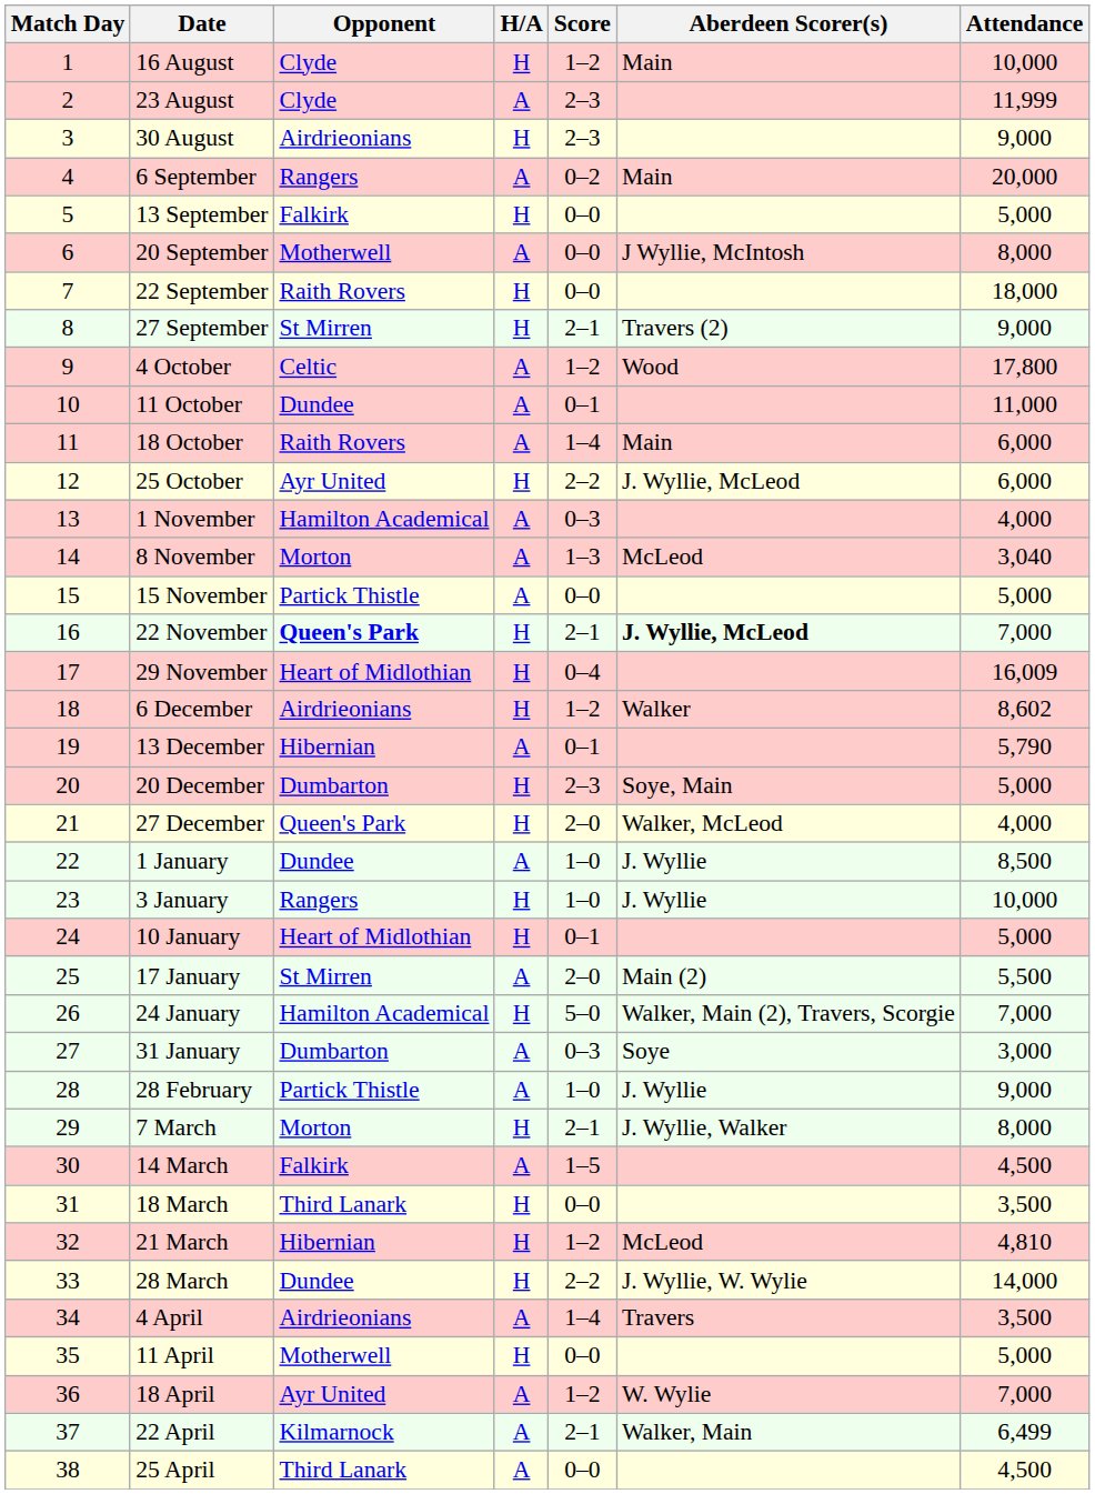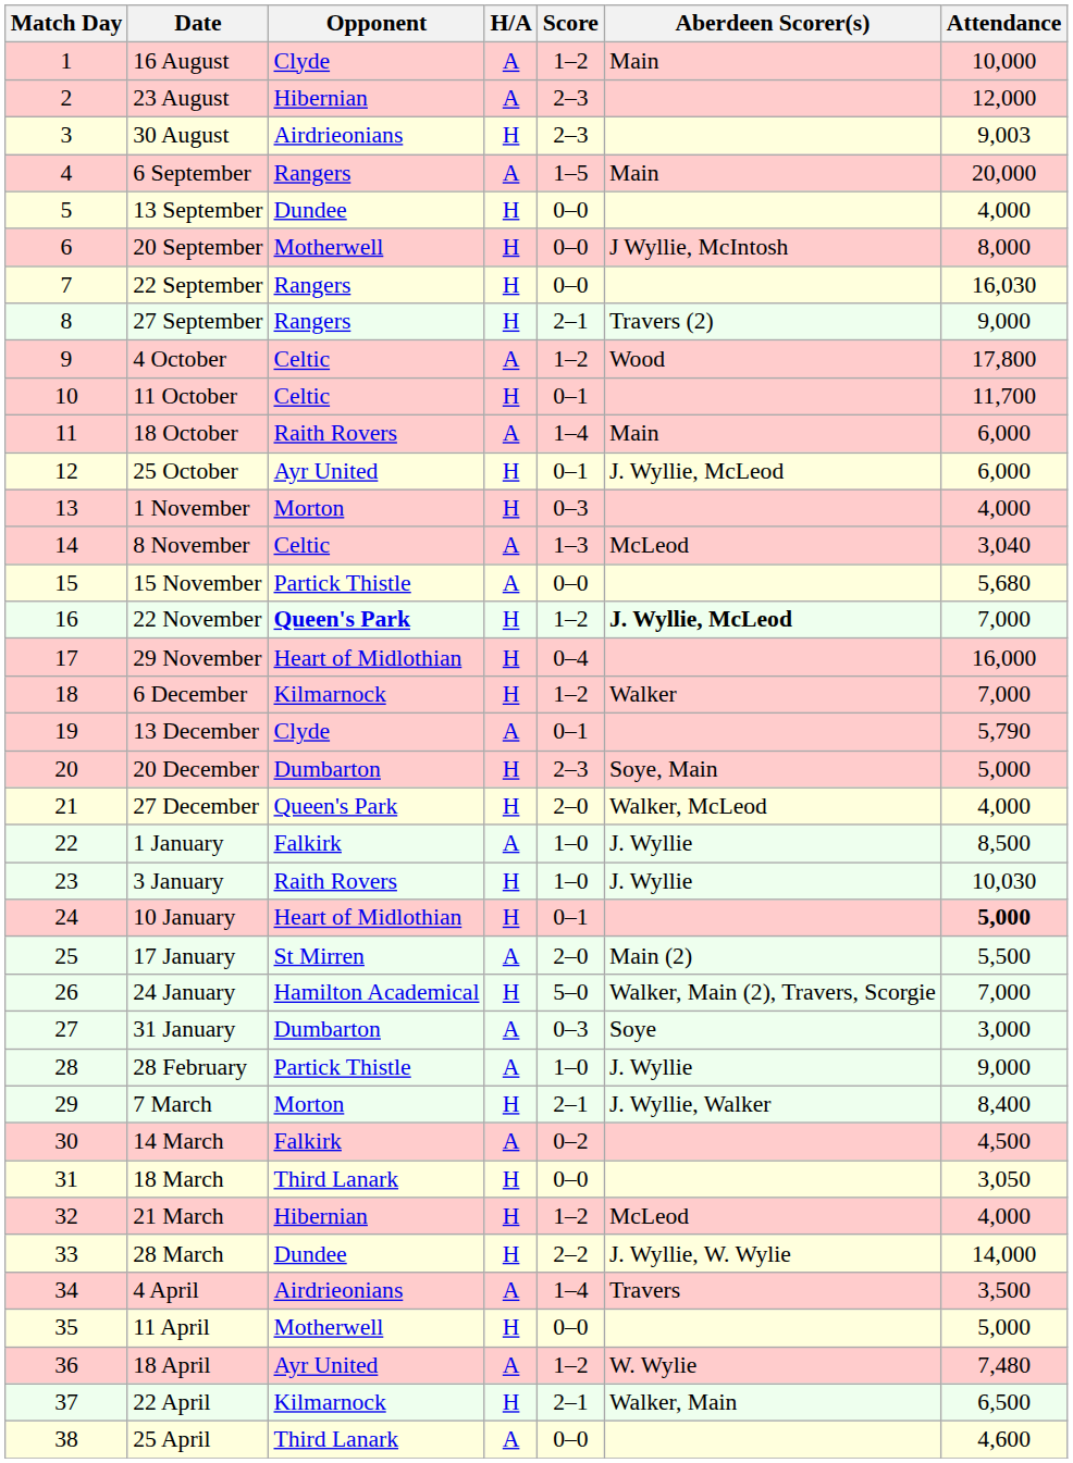16 August | H/A: H -> A
23 August | Opponent: Clyde -> Hibernian
23 August | Attendance: 11,999 -> 12,000
30 August | Attendance: 9,000 -> 9,003
6 September | Score: 0–2 -> 1–5
13 September | Opponent: Falkirk -> Dundee
13 September | Attendance: 5,000 -> 4,000
20 September | H/A: A -> H
22 September | Opponent: Raith Rovers -> Rangers
22 September | Attendance: 18,000 -> 16,030
27 September | Opponent: St Mirren -> Rangers
11 October | Opponent: Dundee -> Celtic
11 October | H/A: A -> H
11 October | Attendance: 11,000 -> 11,700
25 October | Score: 2–2 -> 0–1
1 November | Opponent: Hamilton Academical -> Morton
1 November | H/A: A -> H
8 November | Opponent: Morton -> Celtic
15 November | Attendance: 5,000 -> 5,680
22 November | Score: 2–1 -> 1–2
29 November | Attendance: 16,009 -> 16,000
6 December | Opponent: Airdrieonians -> Kilmarnock
6 December | Attendance: 8,602 -> 7,000
13 December | Opponent: Hibernian -> Clyde
1 January | Opponent: Dundee -> Falkirk
3 January | Opponent: Rangers -> Raith Rovers
3 January | Attendance: 10,000 -> 10,030
10 January | Attendance: normal -> bold
7 March | Attendance: 8,000 -> 8,400
14 March | Score: 1–5 -> 0–2
18 March | Attendance: 3,500 -> 3,050
21 March | Attendance: 4,810 -> 4,000
18 April | Attendance: 7,000 -> 7,480
22 April | H/A: A -> H
22 April | Attendance: 6,499 -> 6,500
25 April | Attendance: 4,500 -> 4,600
